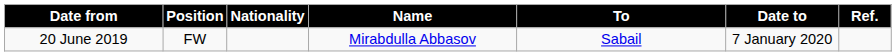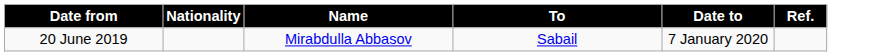- column: Position | FW
